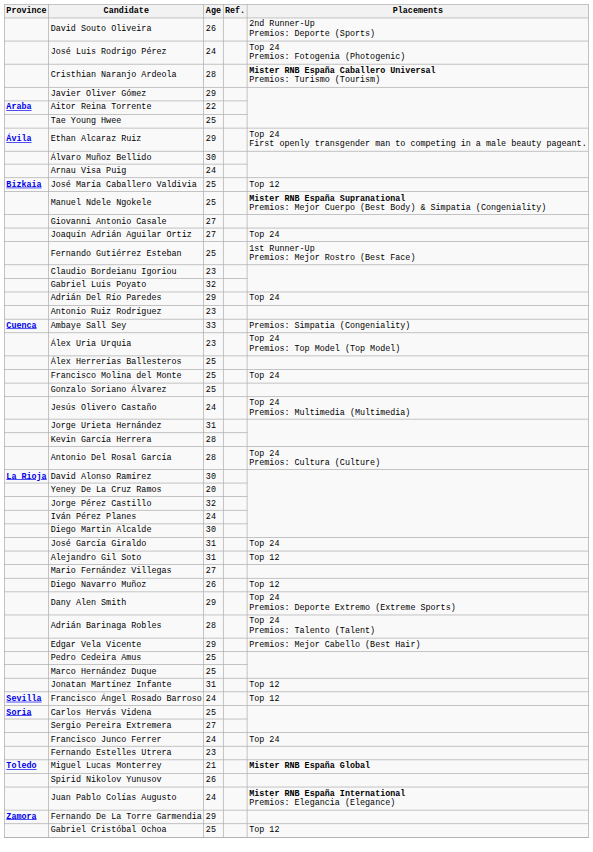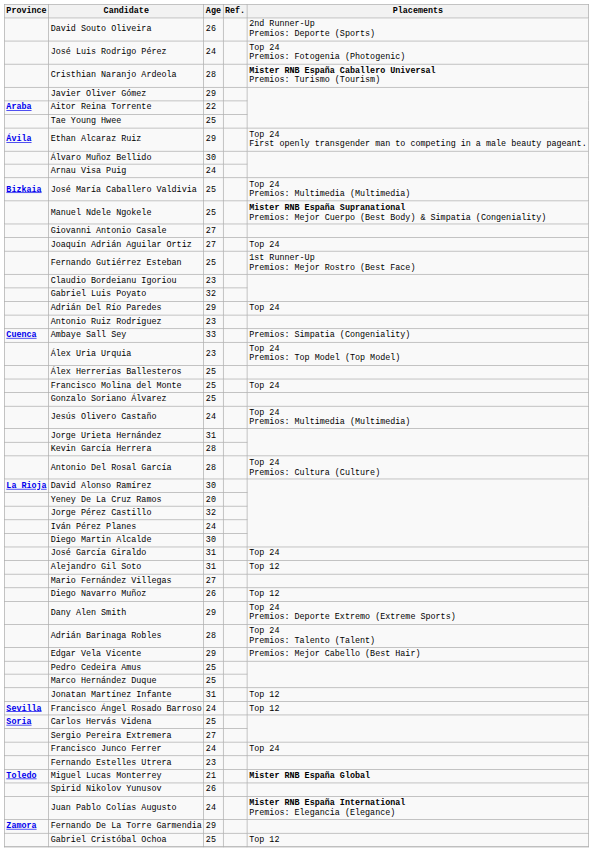José María Caballero Valdivia | Placements: Top 12 -> Top 24 Premios: Multimedia (Multimedia)
